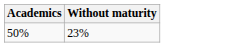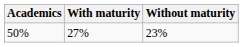+ column: With maturity | 27%
